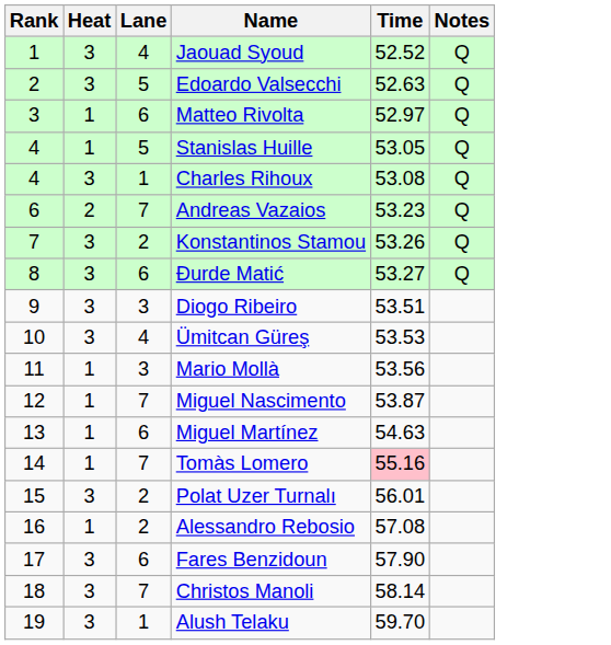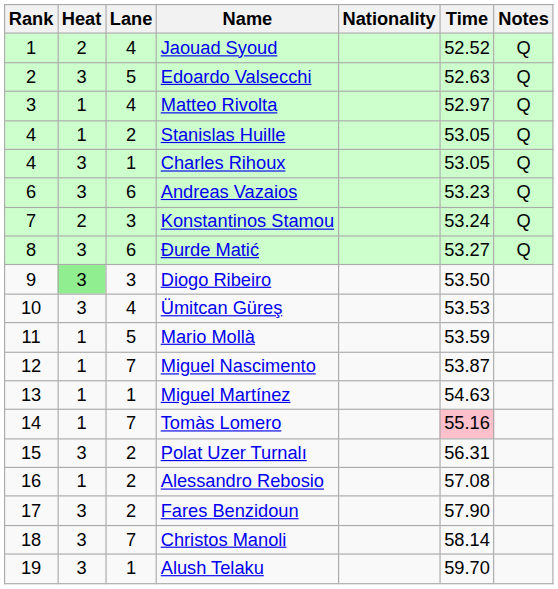+ column: Nationality
Jaouad Syoud | Heat: 3 -> 2
Matteo Rivolta | Lane: 6 -> 4
Stanislas Huille | Lane: 5 -> 2
Charles Rihoux | Time: 53.08 -> 53.05
Andreas Vazaios | Heat: 2 -> 3
Andreas Vazaios | Lane: 7 -> 6
Konstantinos Stamou | Heat: 3 -> 2
Konstantinos Stamou | Lane: 2 -> 3
Konstantinos Stamou | Time: 53.26 -> 53.24
Diogo Ribeiro | Heat: no background -> lightgreen background
Diogo Ribeiro | Time: 53.51 -> 53.50
Mario Mollà | Lane: 3 -> 5
Mario Mollà | Time: 53.56 -> 53.59
Miguel Martínez | Lane: 6 -> 1
Polat Uzer Turnalı | Time: 56.01 -> 56.31
Fares Benzidoun | Lane: 6 -> 2
